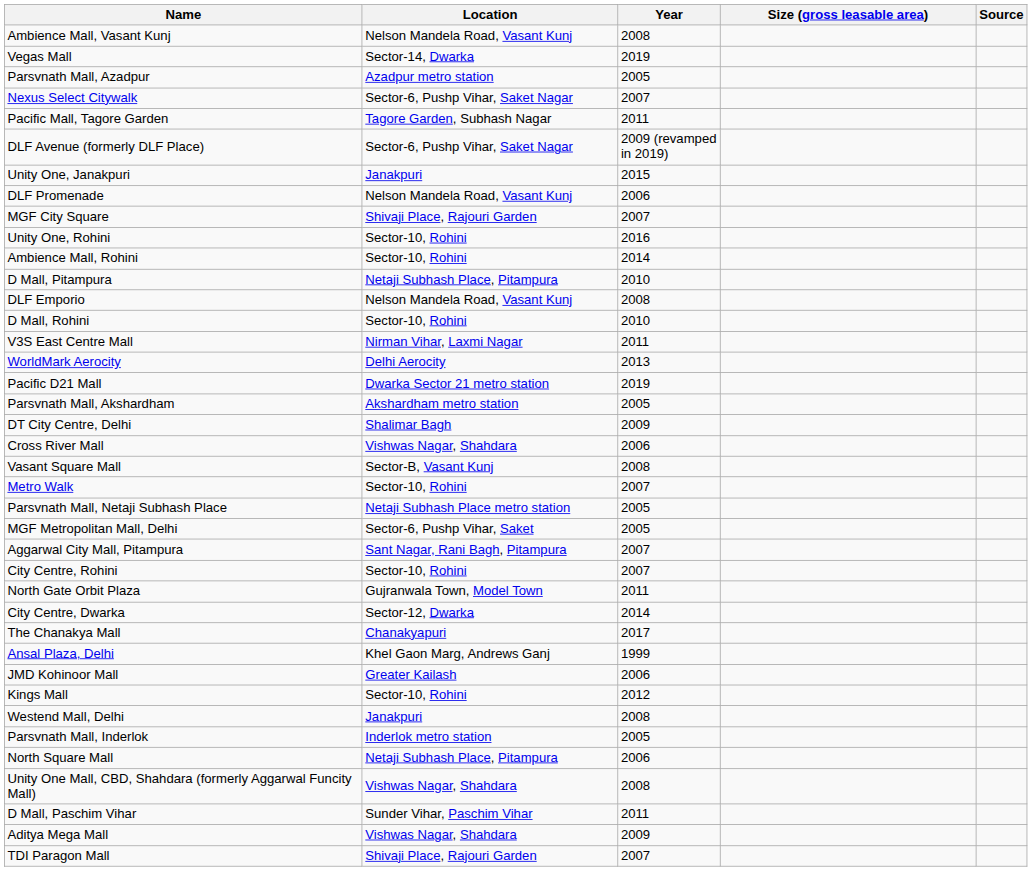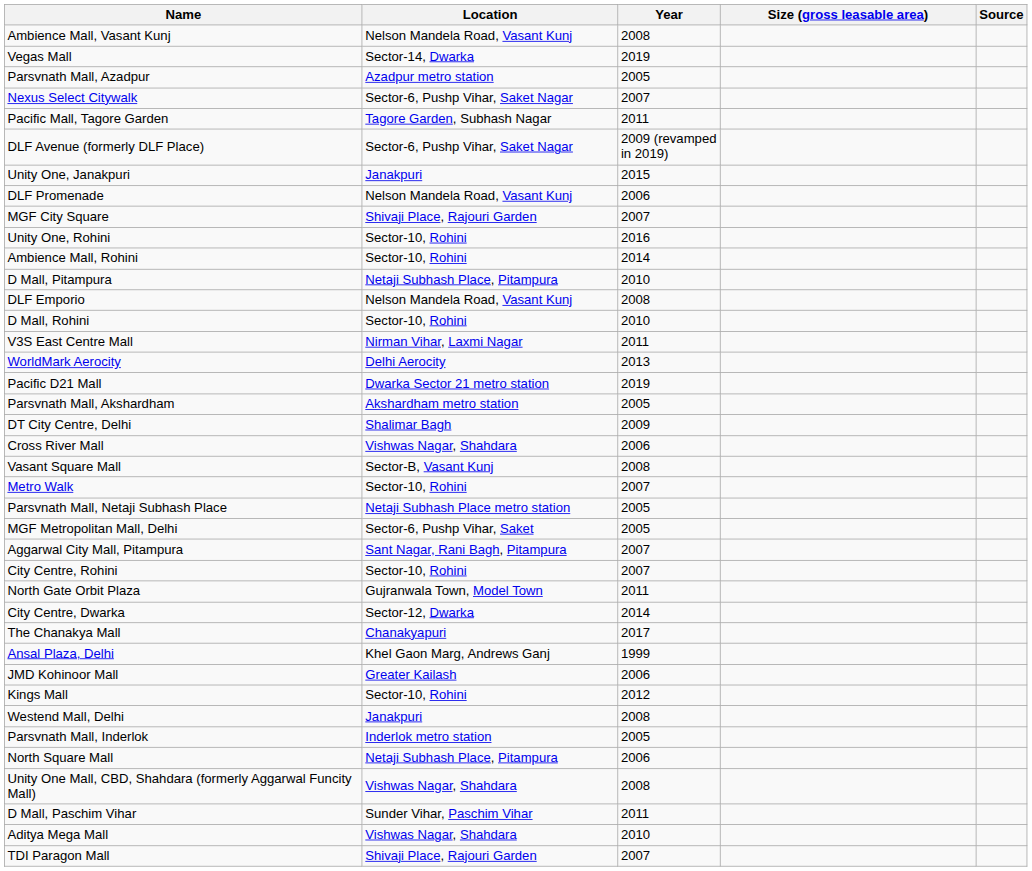Aditya Mega Mall | Year: 2009 -> 2010
